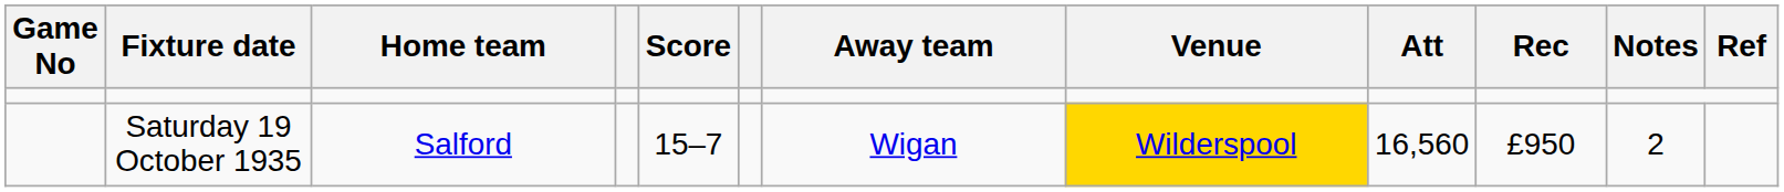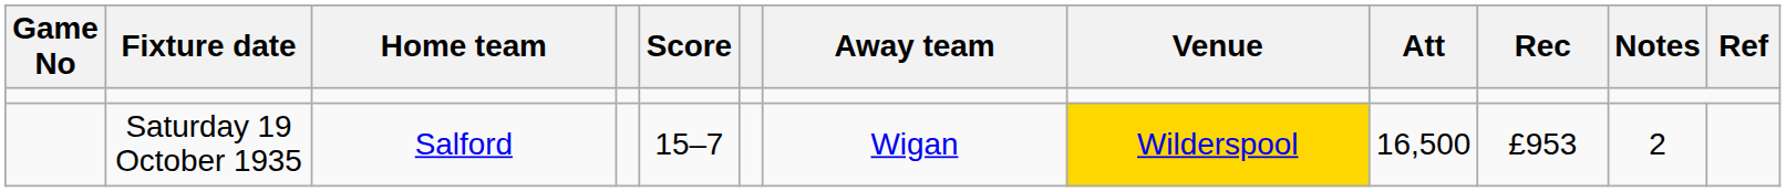Saturday 19 October 1935 | Att: 16,560 -> 16,500
Saturday 19 October 1935 | Rec: £950 -> £953
